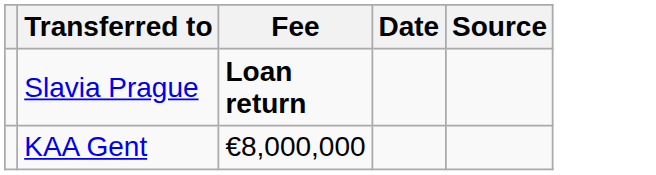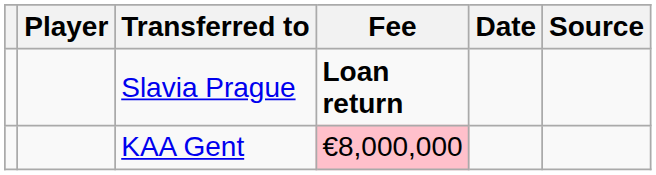+ column: Player
KAA Gent | Fee: no background -> pink background
